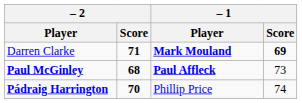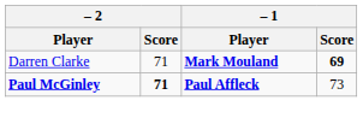Darren Clarke | – 2 / Score: bold -> normal
Paul McGinley | – 2 / Score: 68 -> 71
- row: Pádraig Harrington | 70 | Phillip Price | 74
